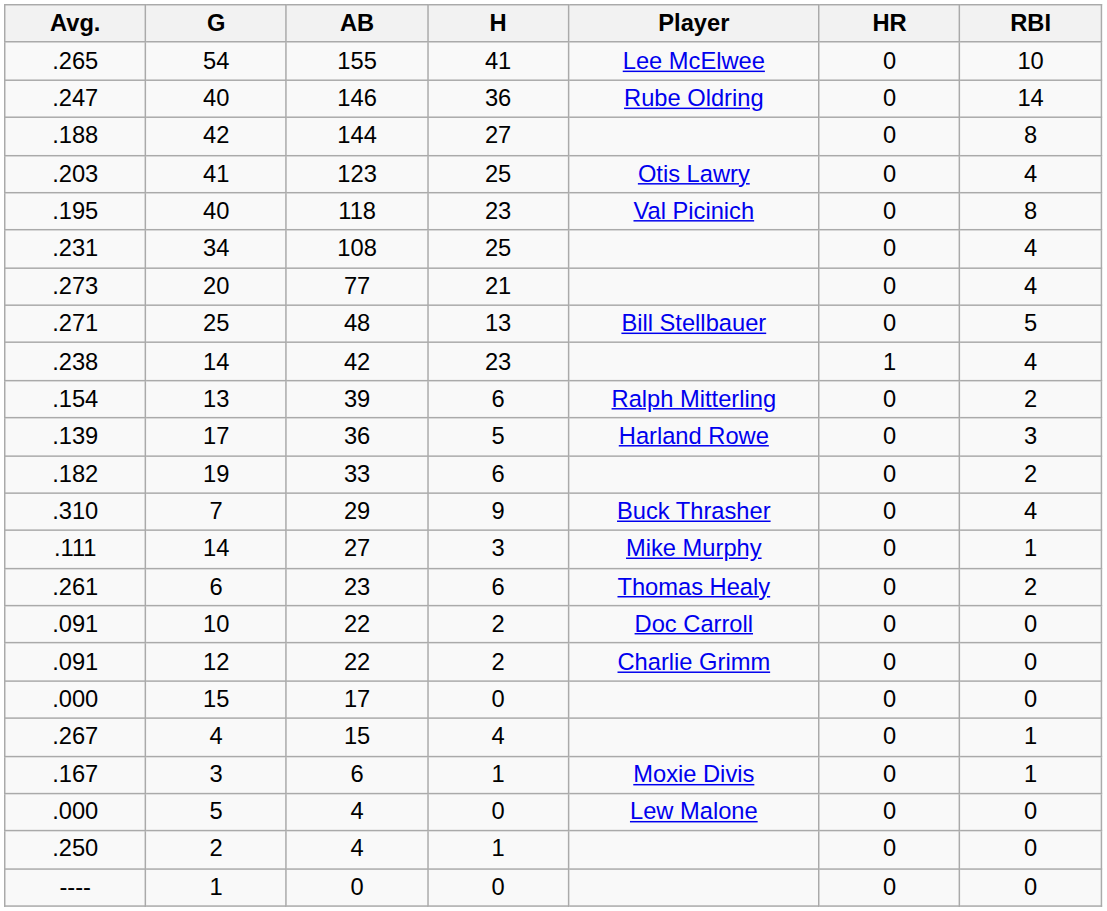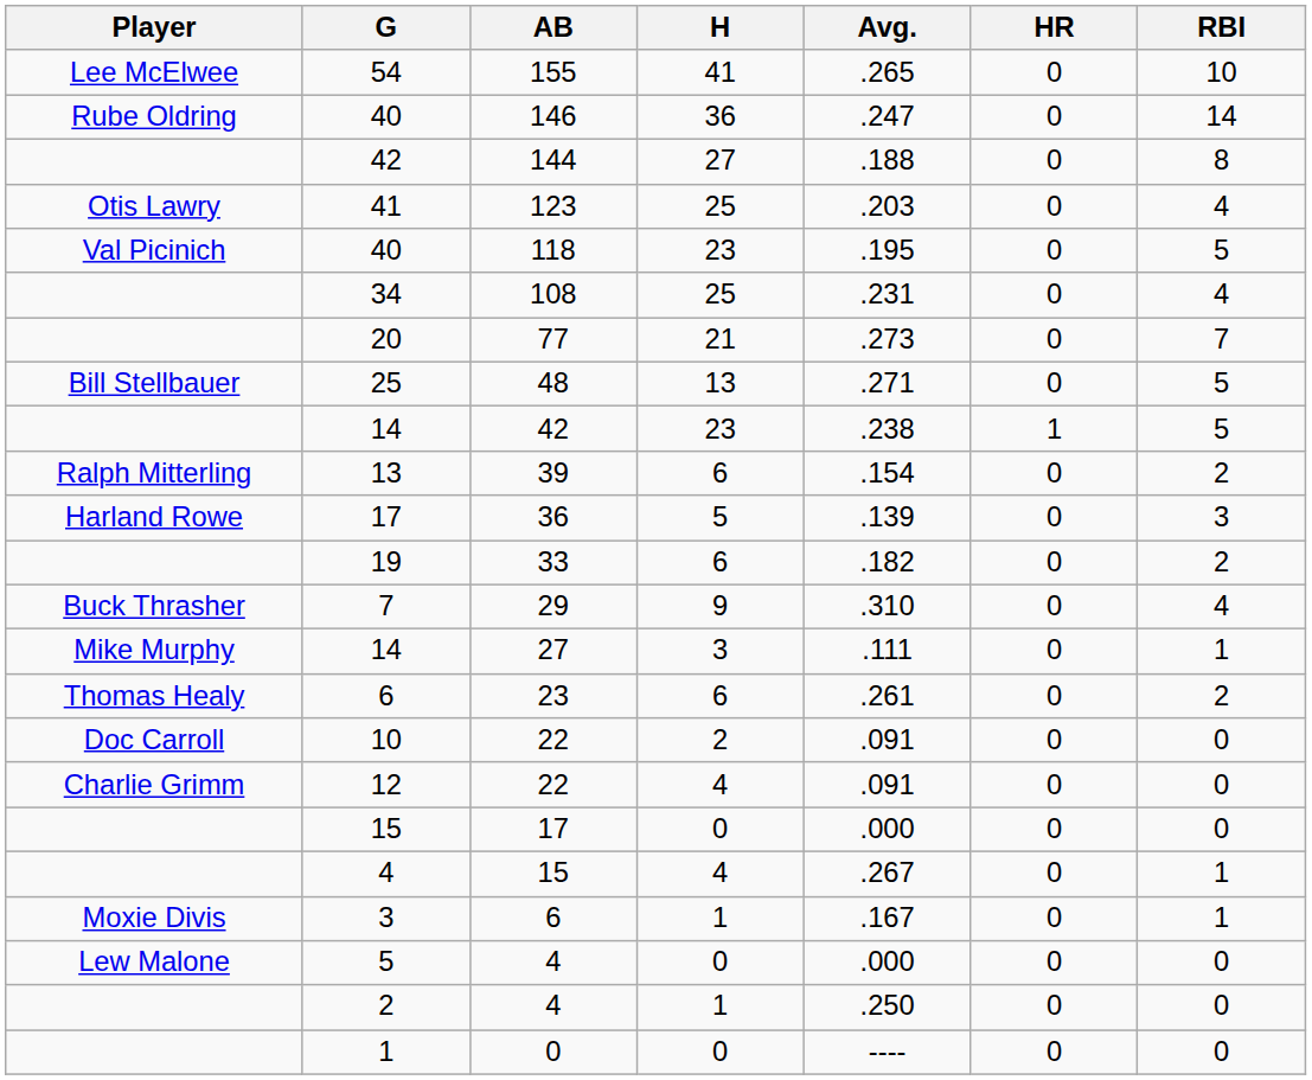columns swapped: Player <-> Avg.
40 / 118 | RBI: 8 -> 5
20 | RBI: 4 -> 7
14 / 42 | RBI: 4 -> 5
12 | H: 2 -> 4
